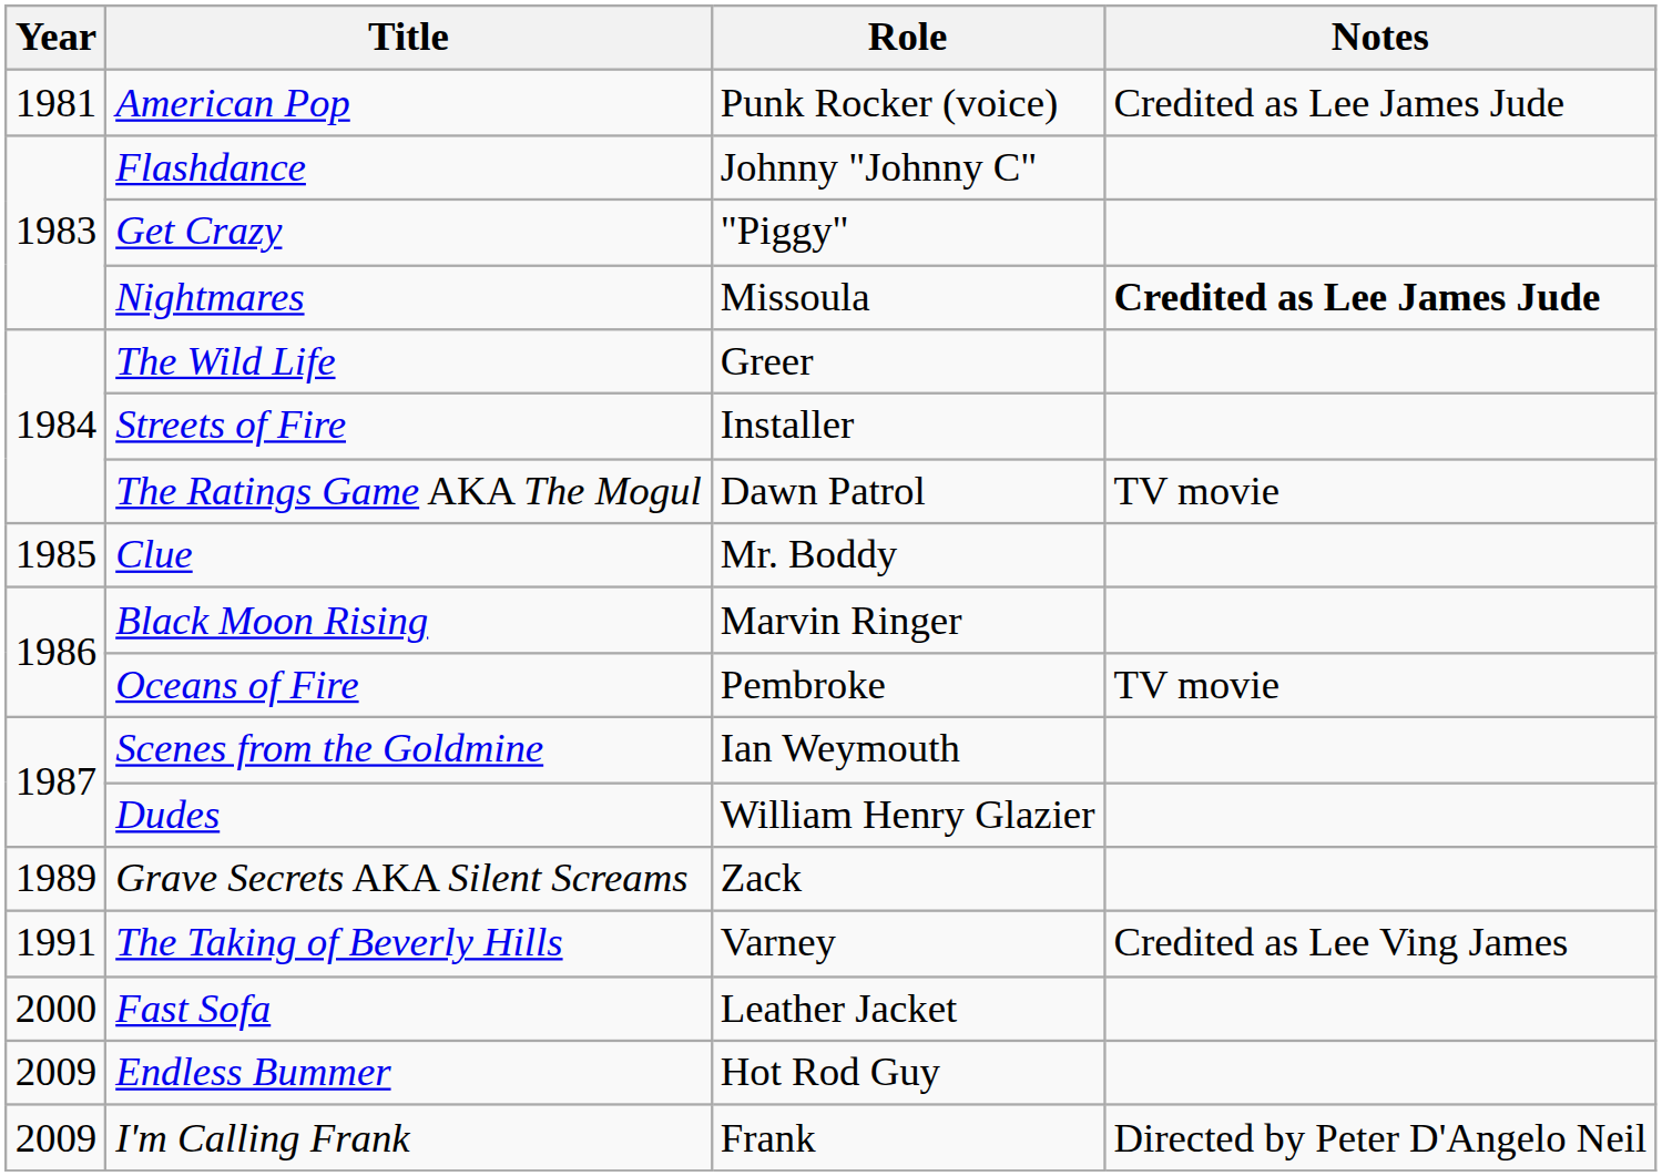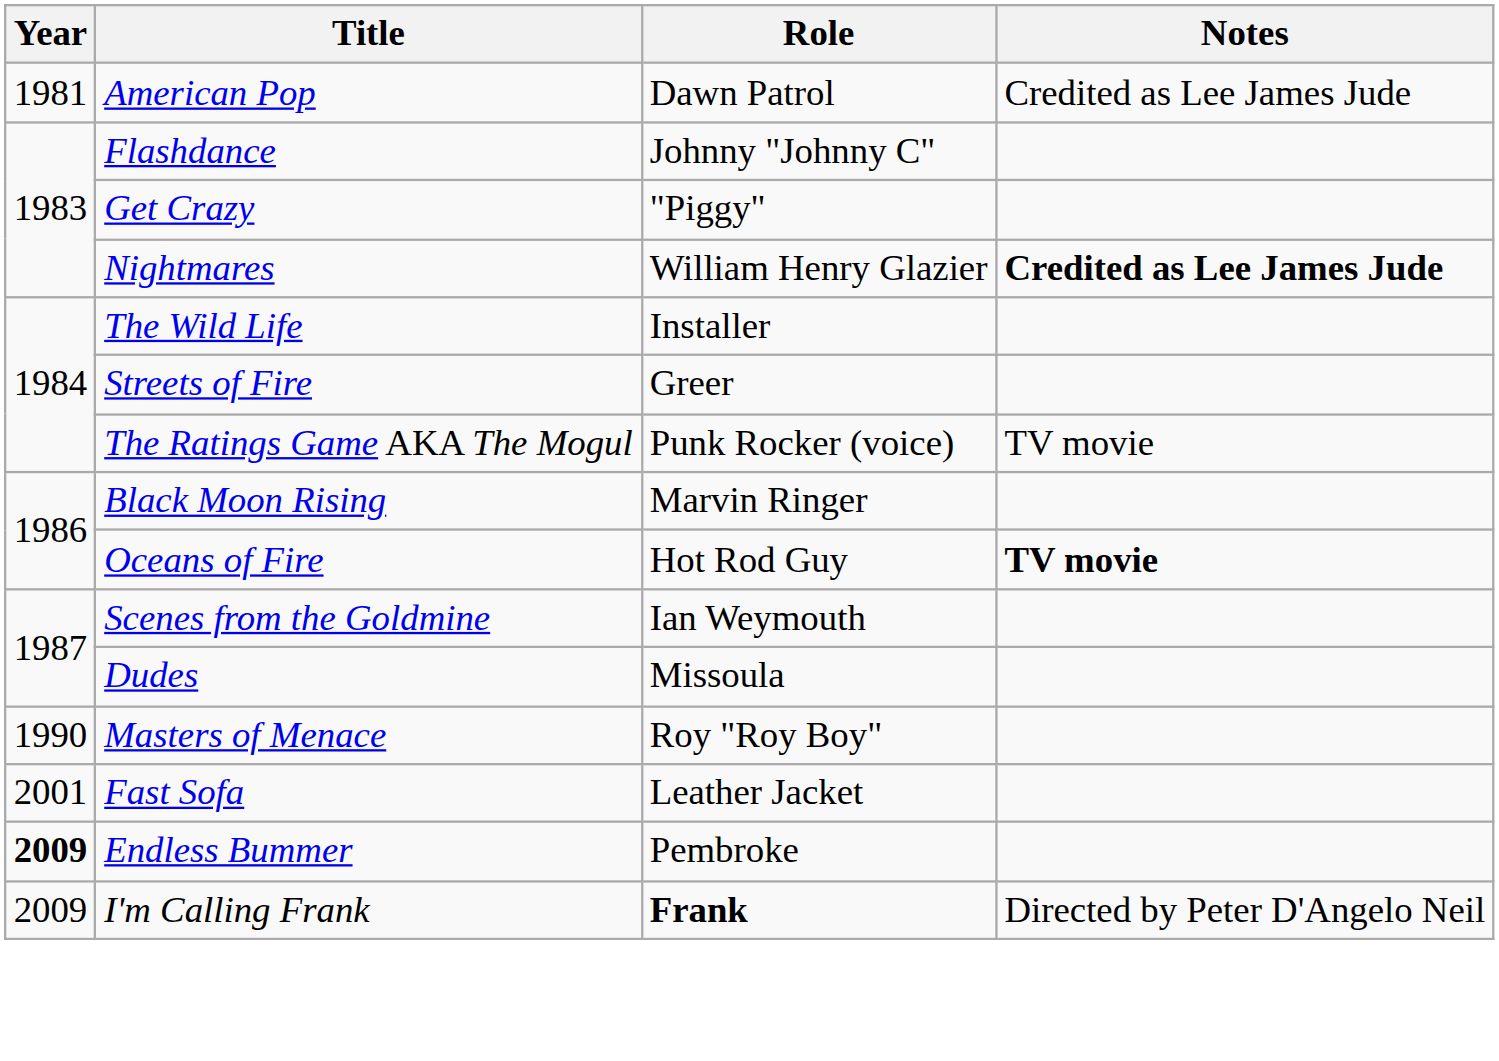American Pop | Role: Punk Rocker (voice) -> Dawn Patrol
Nightmares | Role: Missoula -> William Henry Glazier
The Wild Life | Role: Greer -> Installer
Streets of Fire | Role: Installer -> Greer
The Ratings Game AKA The Mogul | Role: Dawn Patrol -> Punk Rocker (voice)
- row: 1985 | Clue | Mr. Boddy
Oceans of Fire | Role: Pembroke -> Hot Rod Guy
Oceans of Fire | Notes: normal -> bold
Dudes | Role: William Henry Glazier -> Missoula
- row: 1989 | Grave Secrets AKA Silent Screams | Zack
+ row: 1990 | Masters of Menace | Roy "Roy Boy"
- row: 1991 | The Taking of Beverly Hills | Varney | Credited as Lee Ving James
Fast Sofa | Year: 2000 -> 2001
Endless Bummer | Year: normal -> bold
Endless Bummer | Role: Hot Rod Guy -> Pembroke
I'm Calling Frank | Role: normal -> bold
